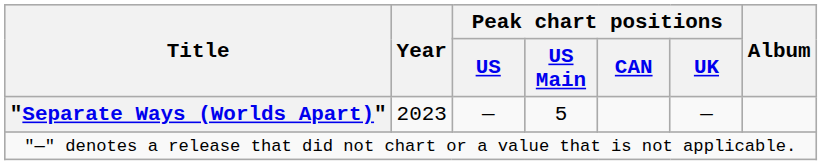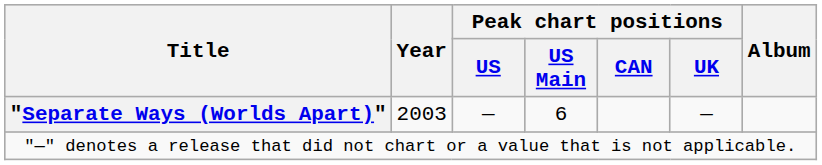"Separate Ways (Worlds Apart)" | Year: 2023 -> 2003
"Separate Ways (Worlds Apart)" | Peak chart positions / US Main: 5 -> 6
